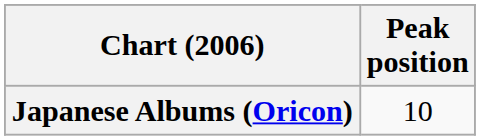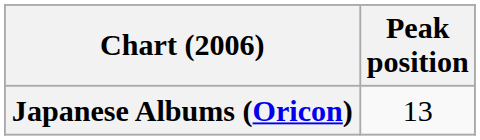Japanese Albums (Oricon) | Peak position: 10 -> 13
